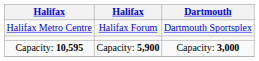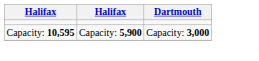- row: Halifax Metro Centre | Halifax Forum | Dartmouth Sportsplex
